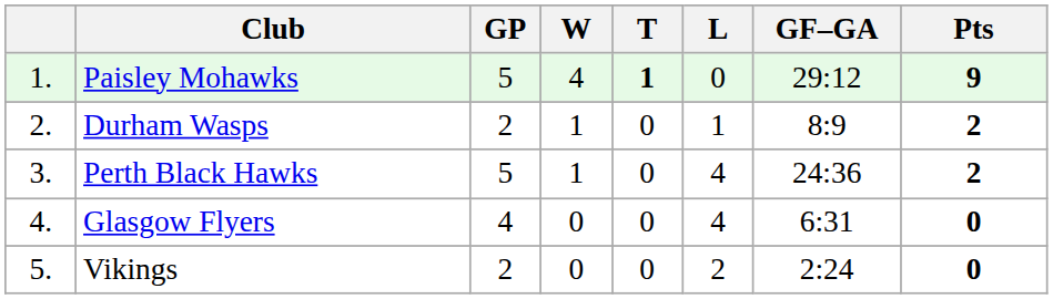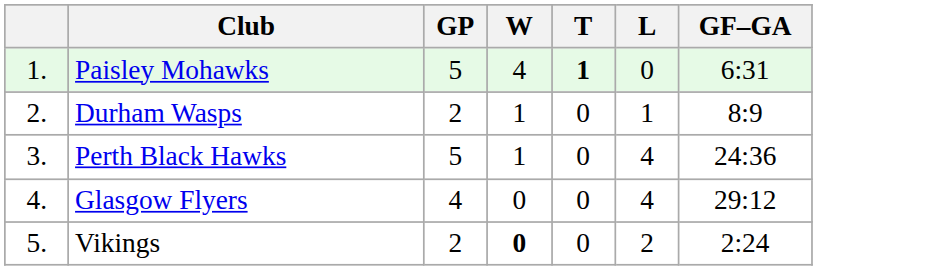- column: Pts | 9 | 2 | 2 | 0 | 0
Paisley Mohawks | GF–GA: 29:12 -> 6:31
Glasgow Flyers | GF–GA: 6:31 -> 29:12
Vikings | W: normal -> bold
